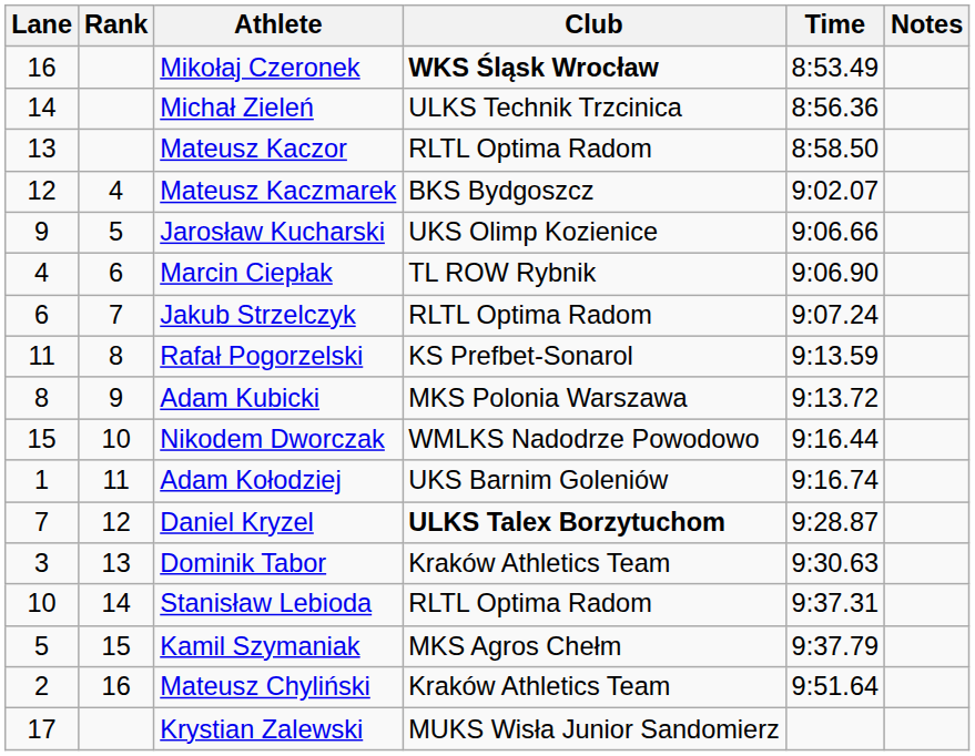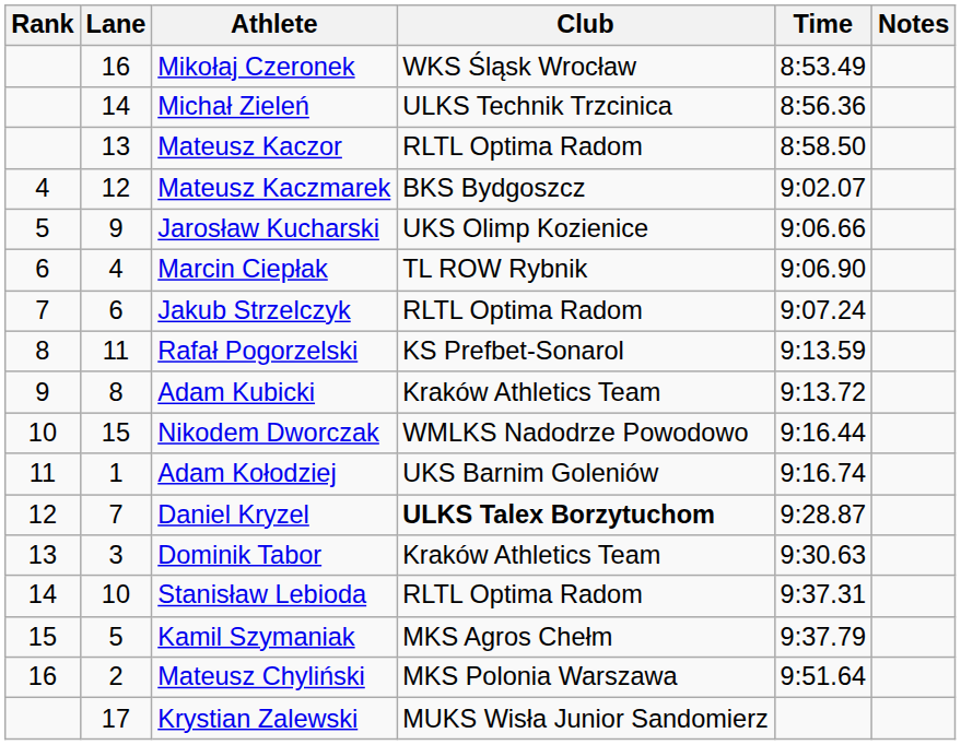columns swapped: Rank <-> Lane
Mikołaj Czeronek | Club: bold -> normal
Adam Kubicki | Club: MKS Polonia Warszawa -> Kraków Athletics Team
Mateusz Chyliński | Club: Kraków Athletics Team -> MKS Polonia Warszawa
